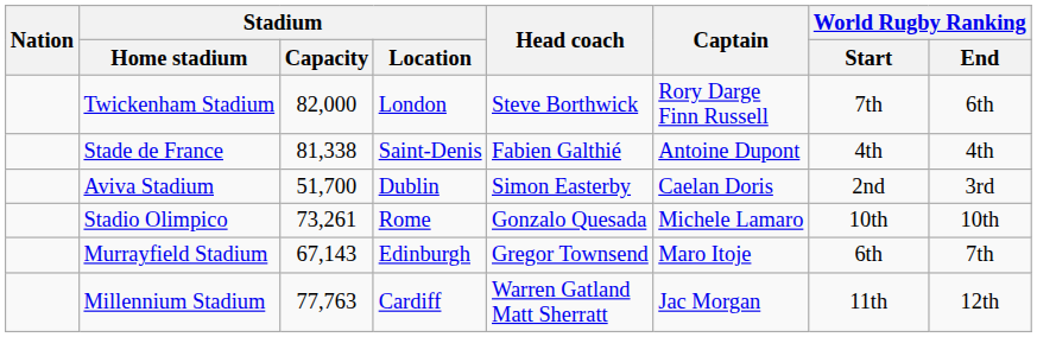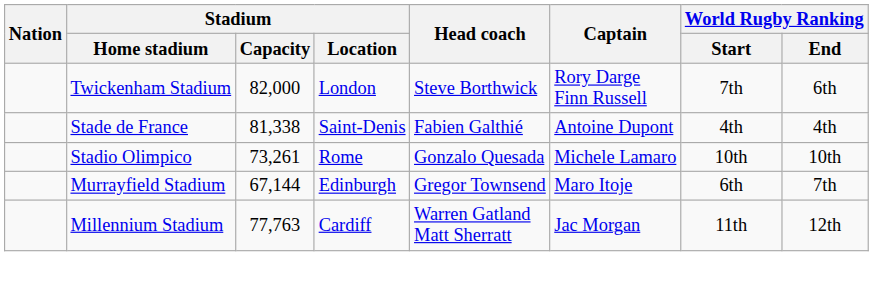- row: Aviva Stadium | 51,700 | Dublin | Simon Easterby | Caelan Doris | 2nd | 3rd
Murrayfield Stadium | Stadium / Capacity: 67,143 -> 67,144
